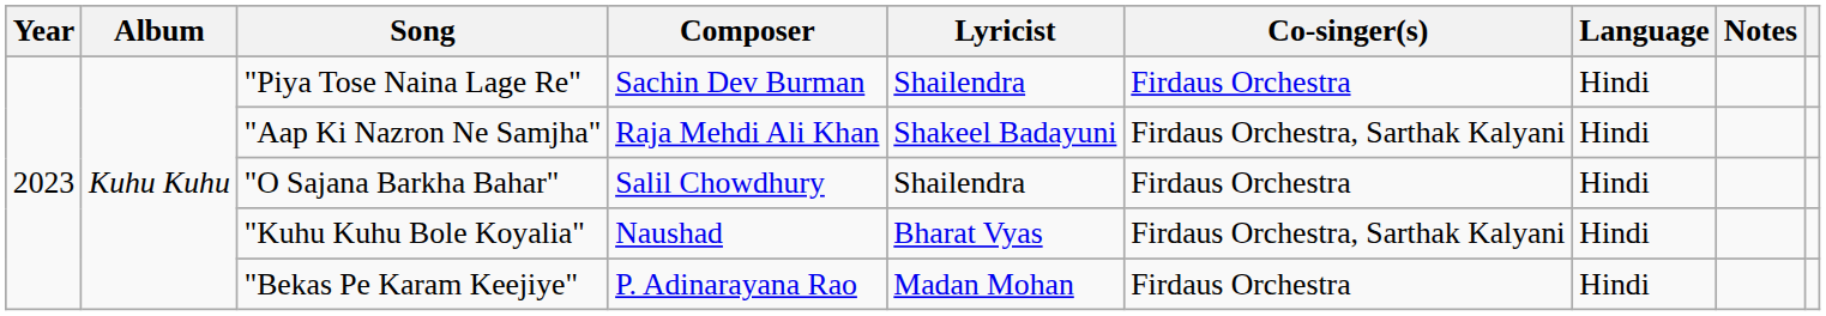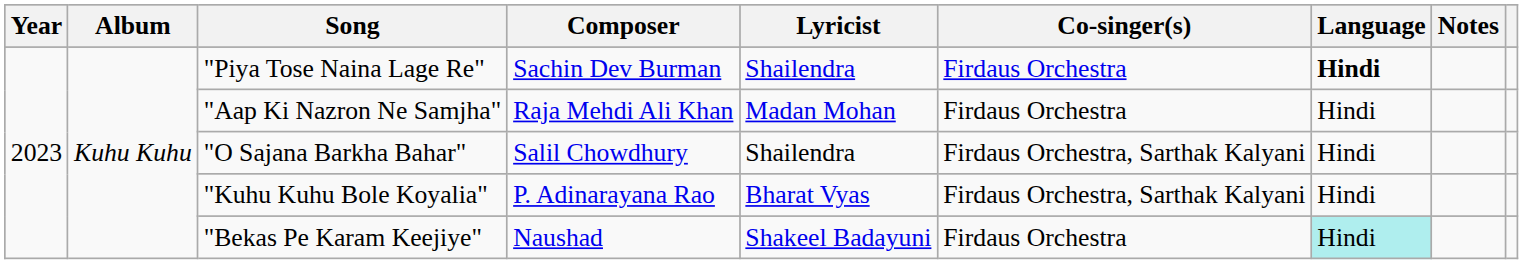"Piya Tose Naina Lage Re" | Language: normal -> bold
"Aap Ki Nazron Ne Samjha" | Lyricist: Shakeel Badayuni -> Madan Mohan
"Aap Ki Nazron Ne Samjha" | Co-singer(s): Firdaus Orchestra, Sarthak Kalyani -> Firdaus Orchestra
"O Sajana Barkha Bahar" | Co-singer(s): Firdaus Orchestra -> Firdaus Orchestra, Sarthak Kalyani
"Kuhu Kuhu Bole Koyalia" | Composer: Naushad -> P. Adinarayana Rao
"Bekas Pe Karam Keejiye" | Composer: P. Adinarayana Rao -> Naushad
"Bekas Pe Karam Keejiye" | Lyricist: Madan Mohan -> Shakeel Badayuni
"Bekas Pe Karam Keejiye" | Language: no background -> paleturquoise background
